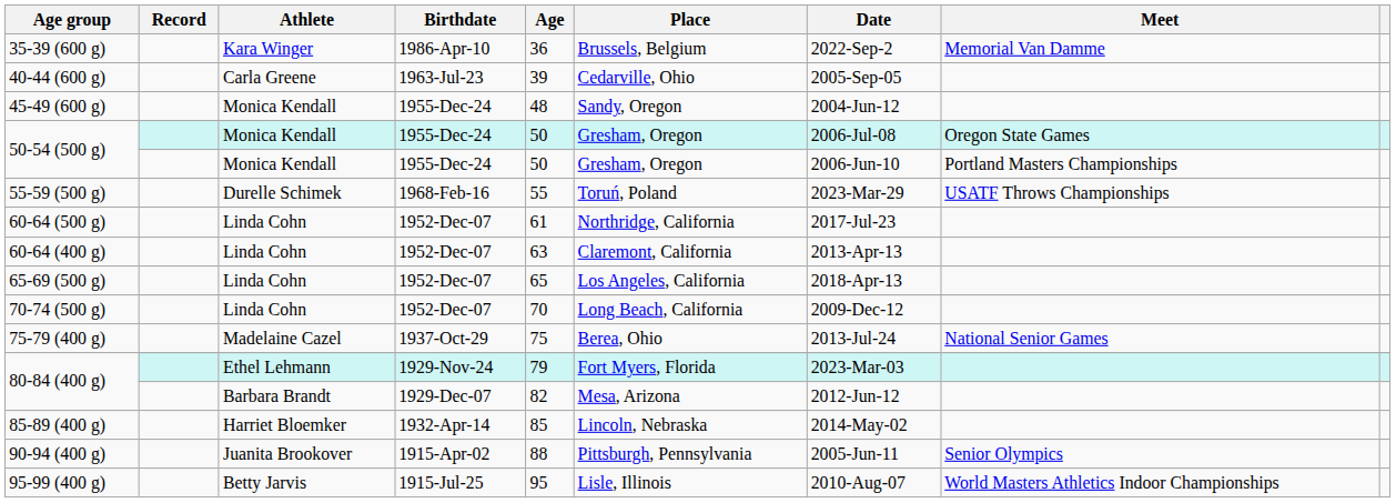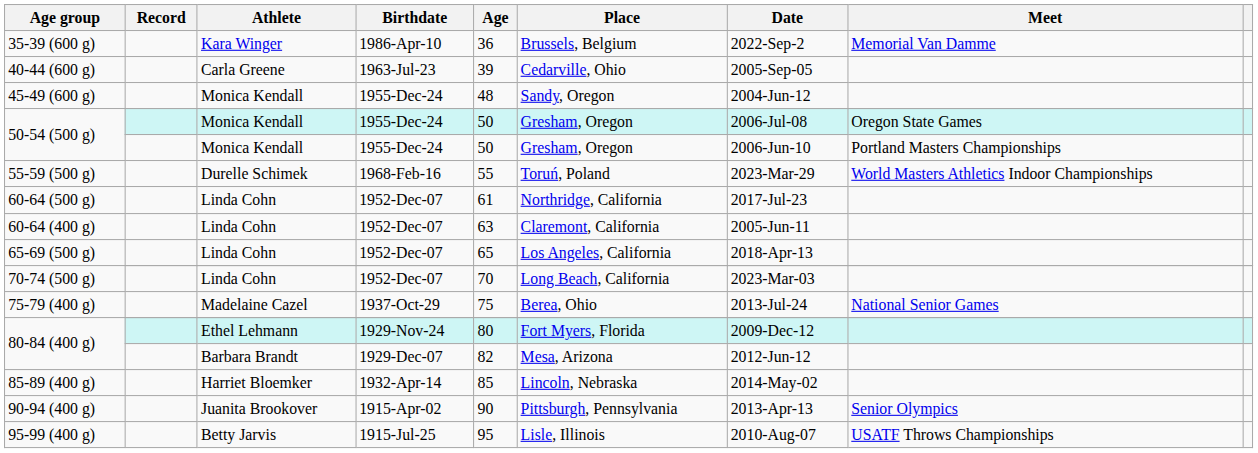55-59 (500 g) | Meet: USATF Throws Championships -> World Masters Athletics Indoor Championships
60-64 (400 g) | Date: 2013-Apr-13 -> 2005-Jun-11
70-74 (500 g) / Linda Cohn | Date: 2009-Dec-12 -> 2023-Mar-03
80-84 (400 g) / Ethel Lehmann | Age: 79 -> 80
80-84 (400 g) / Ethel Lehmann | Date: 2023-Mar-03 -> 2009-Dec-12
90-94 (400 g) | Age: 88 -> 90
90-94 (400 g) | Date: 2005-Jun-11 -> 2013-Apr-13
95-99 (400 g) | Meet: World Masters Athletics Indoor Championships -> USATF Throws Championships
